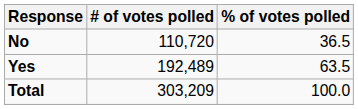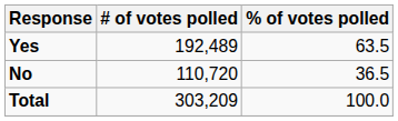rows swapped: Yes <-> No
